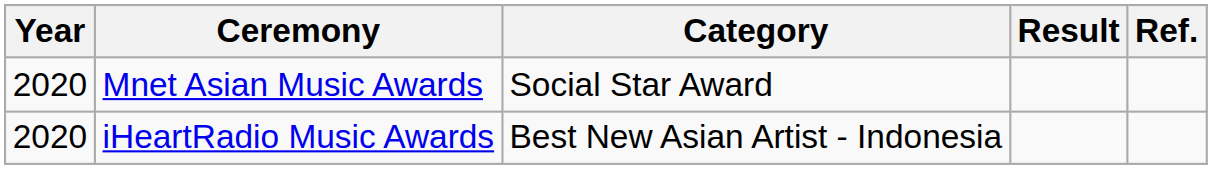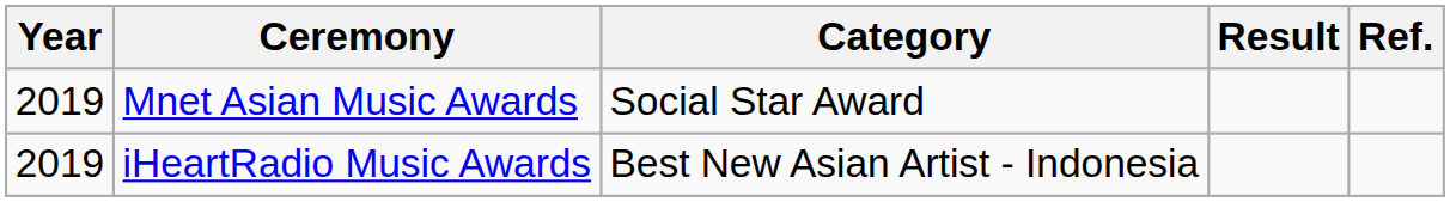Mnet Asian Music Awards | Year: 2020 -> 2019
iHeartRadio Music Awards | Year: 2020 -> 2019
